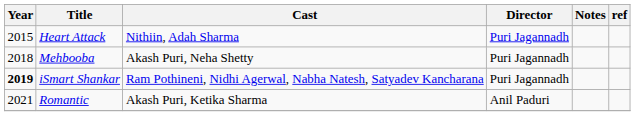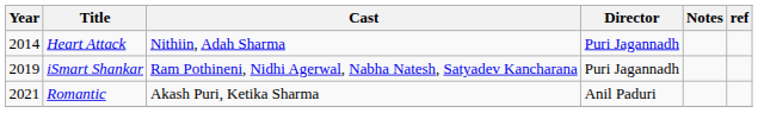Heart Attack | Year: 2015 -> 2014
- row: 2018 | Mehbooba | Akash Puri, Neha Shetty | Puri Jagannadh
iSmart Shankar | Year: bold -> normal
